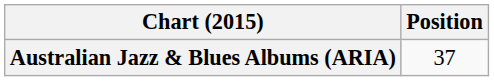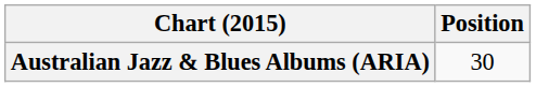Australian Jazz & Blues Albums (ARIA) | Position: 37 -> 30
